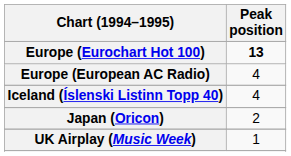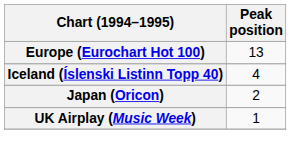Europe (Eurochart Hot 100) | Peak position: bold -> normal
- row: Europe (European AC Radio) | 4
